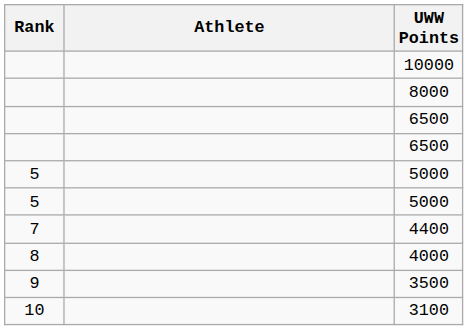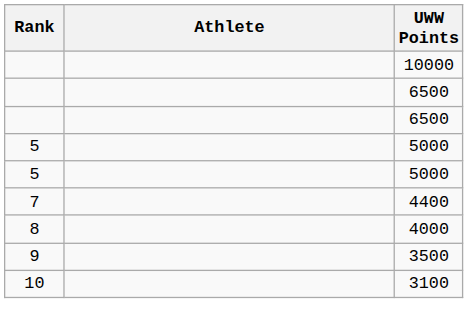- row: 8000
